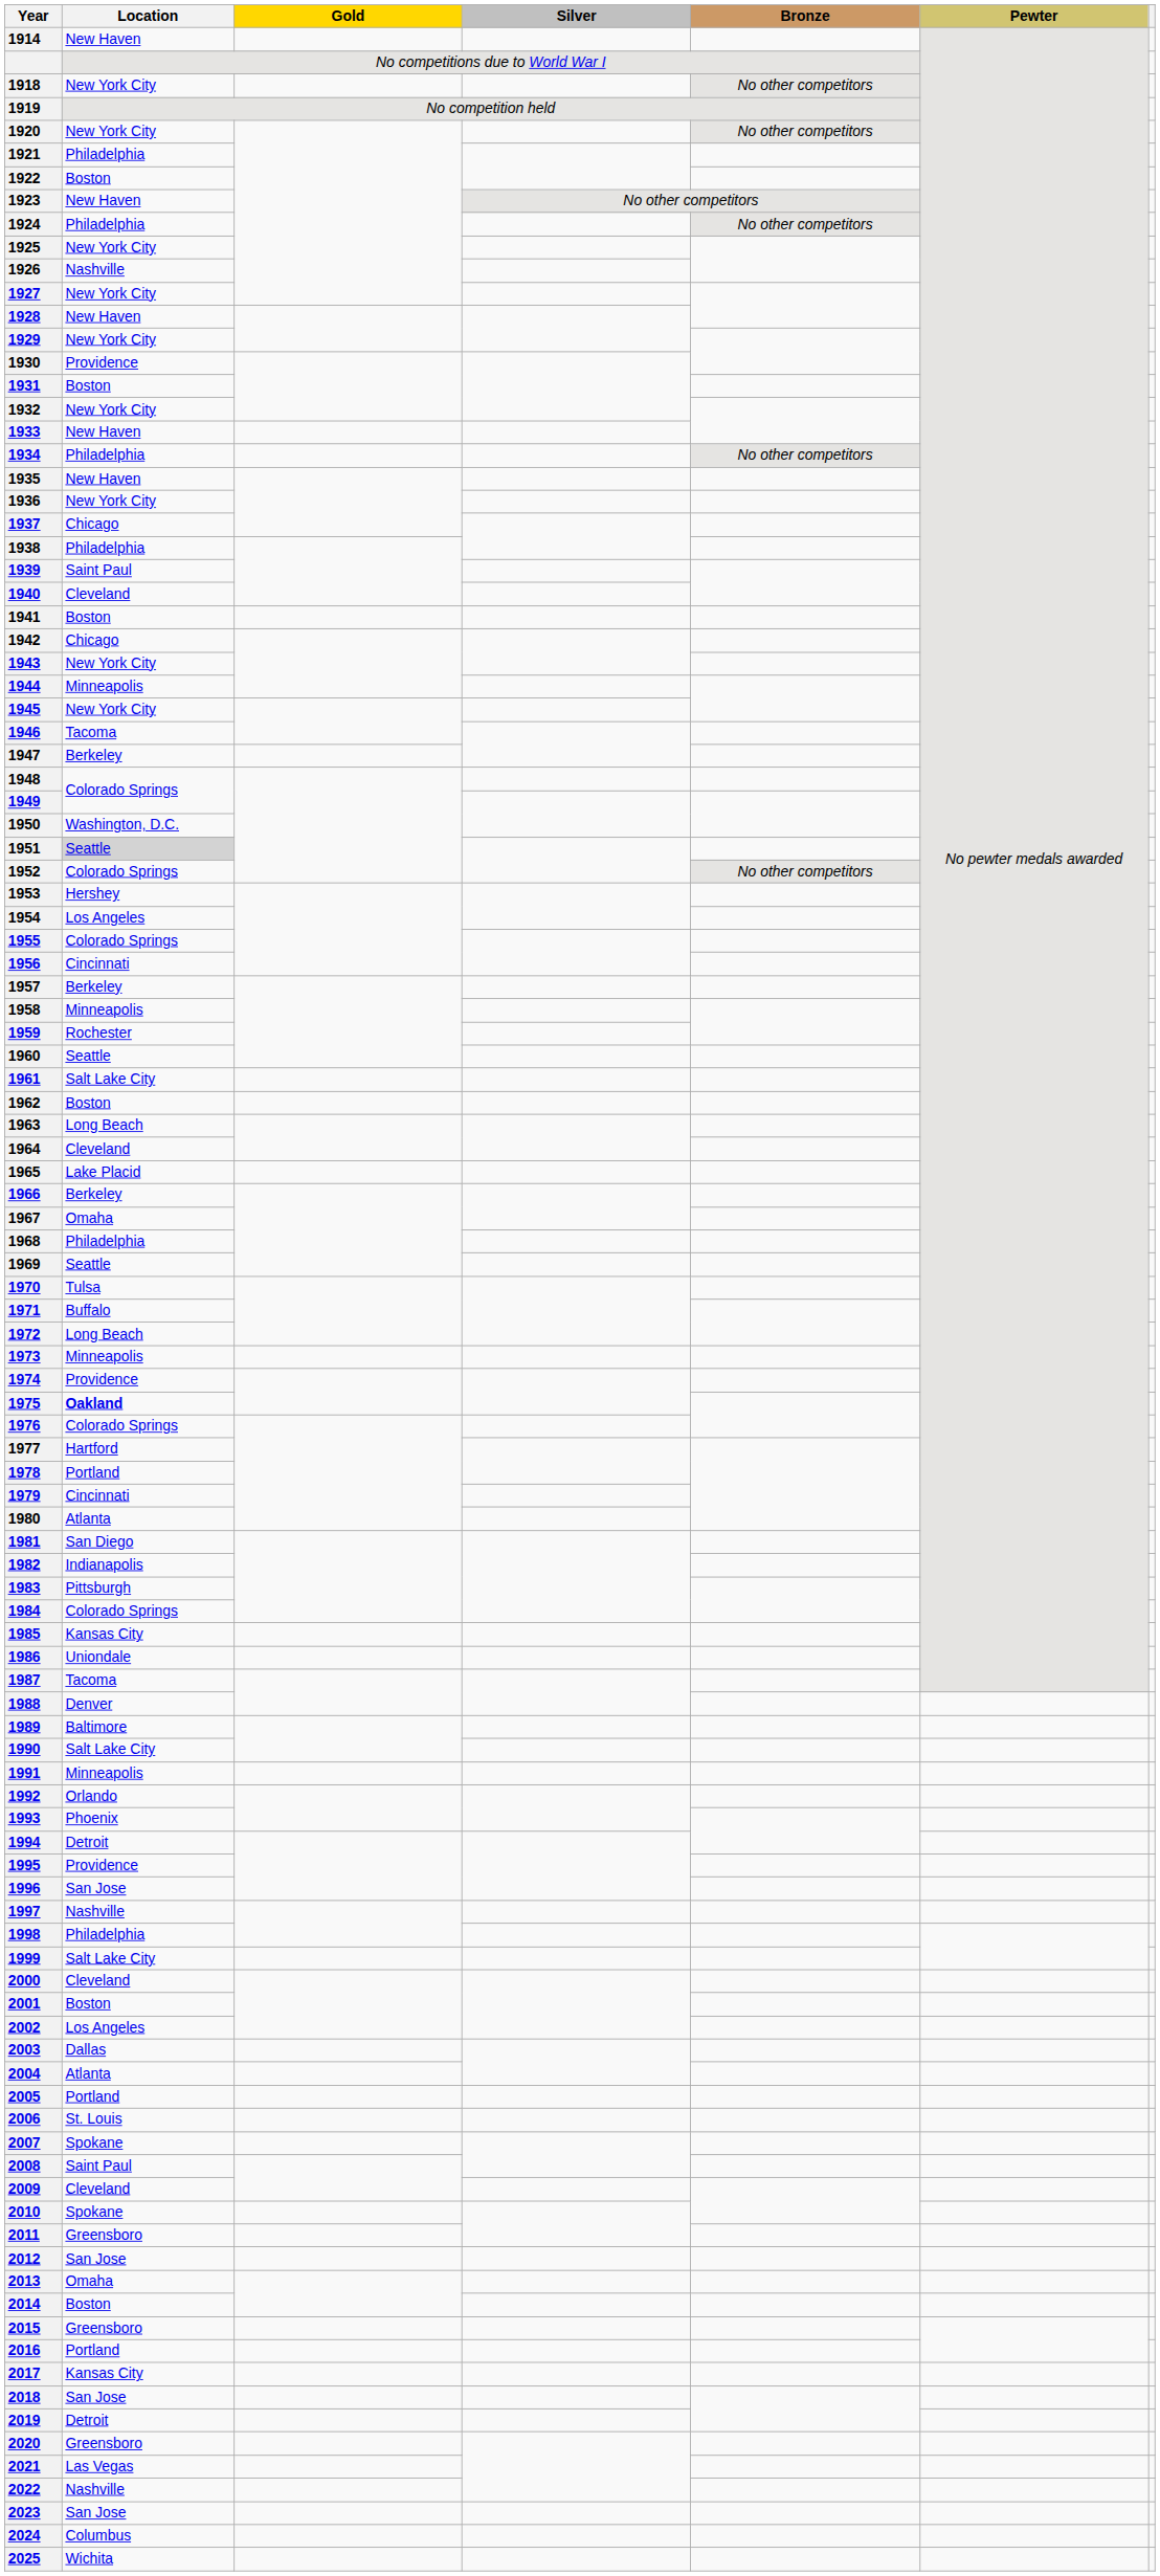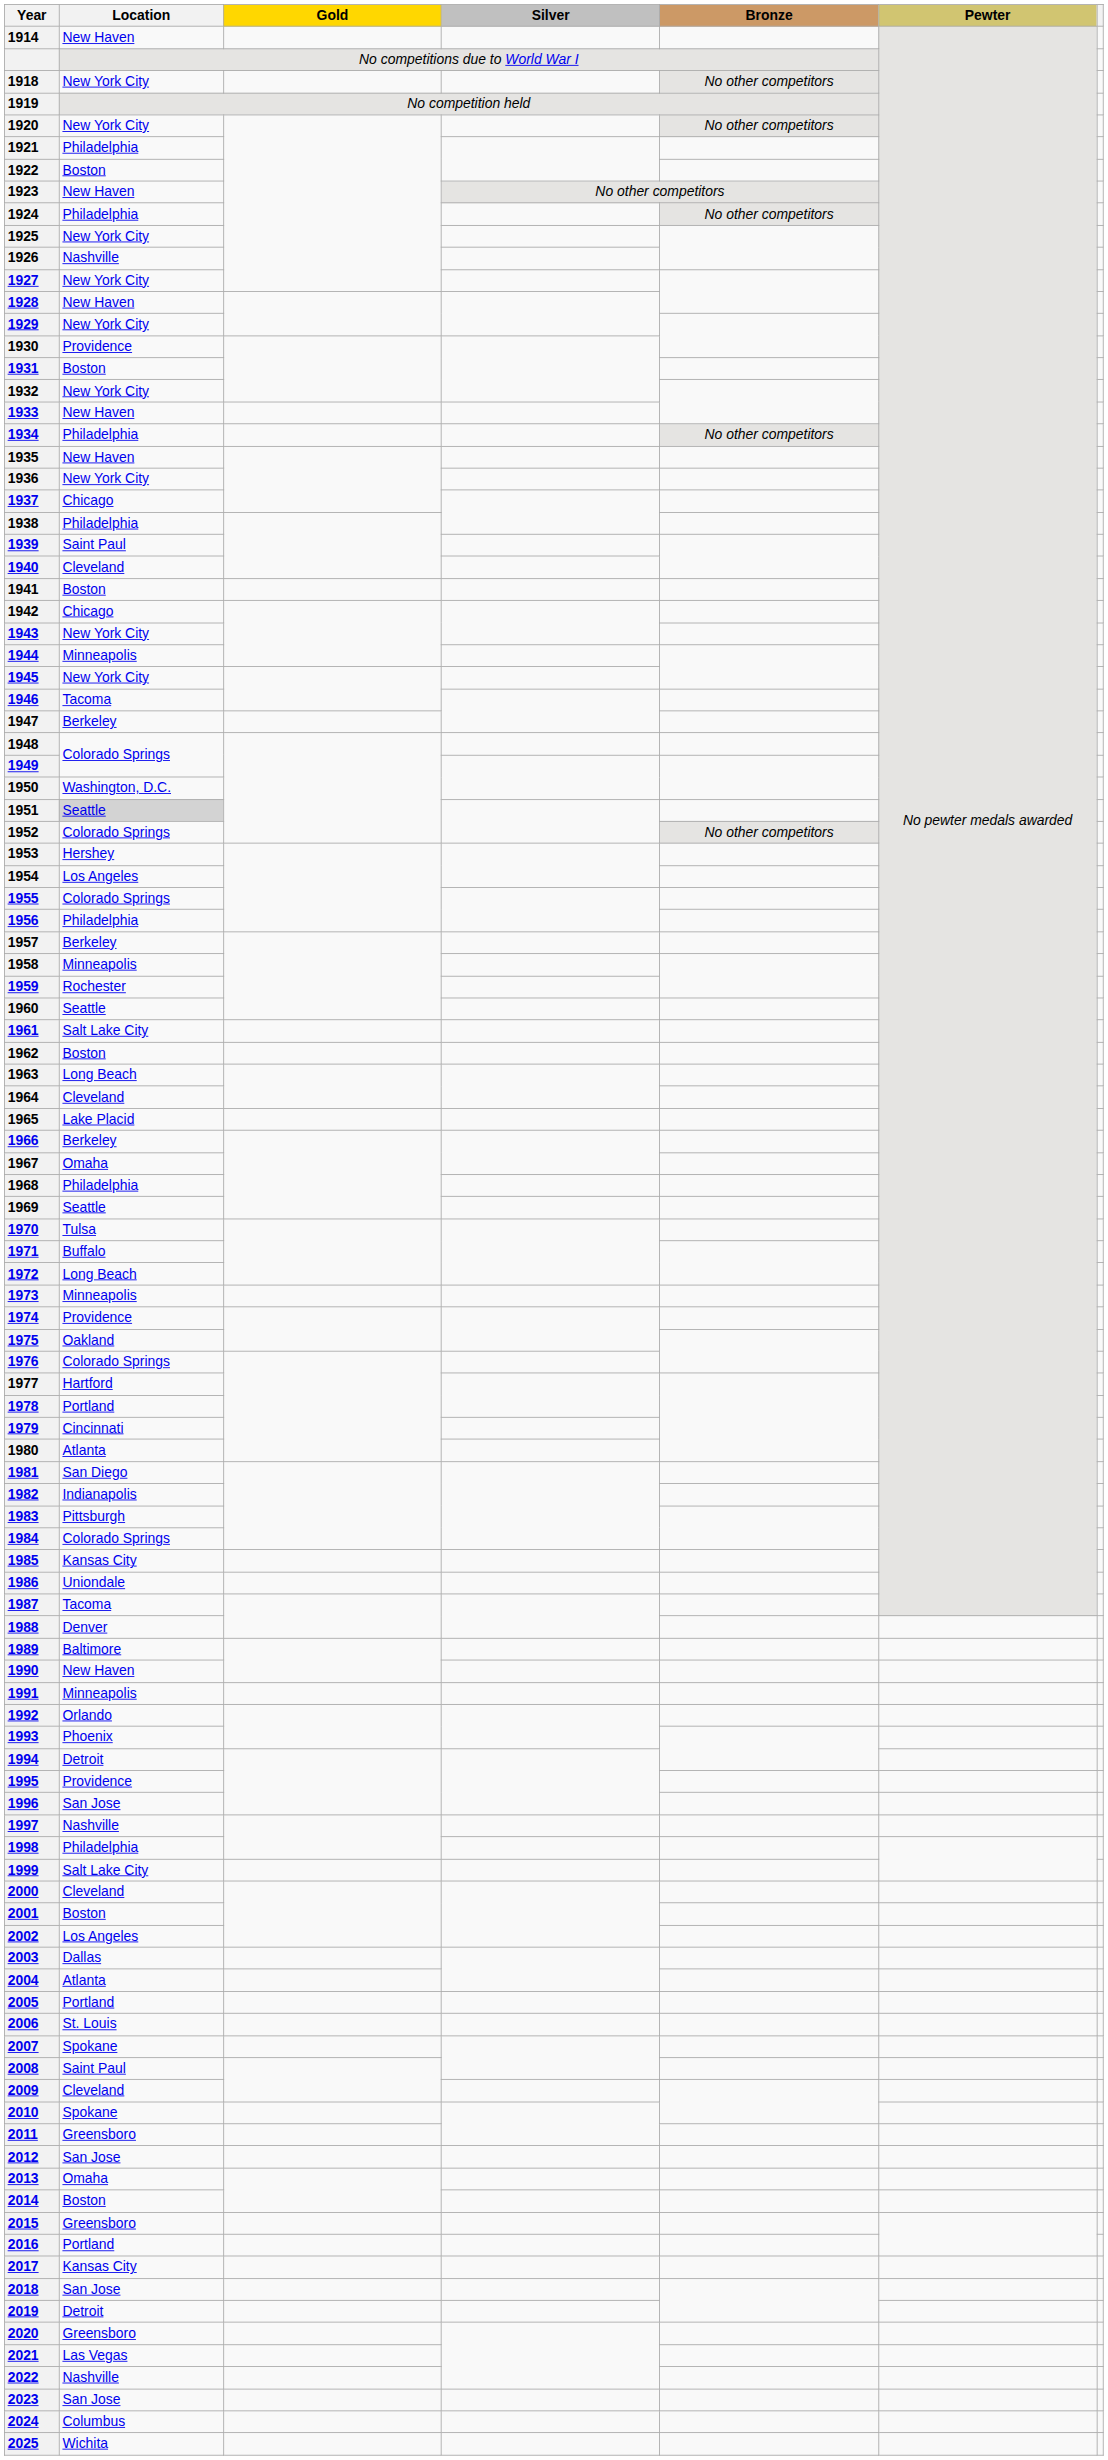1956 | Location: Cincinnati -> Philadelphia
1975 | Location: bold -> normal
1990 | Location: Salt Lake City -> New Haven
